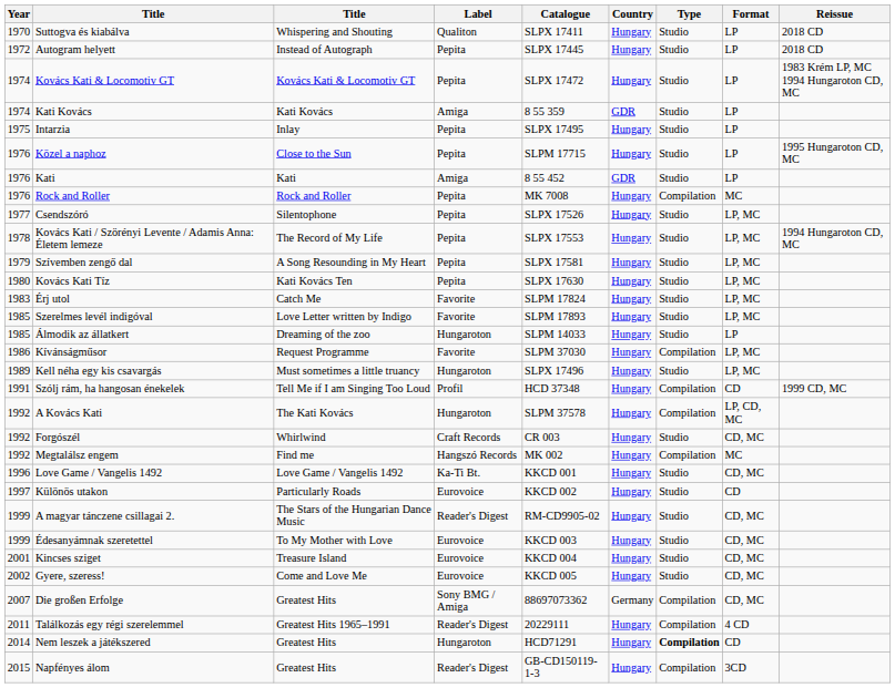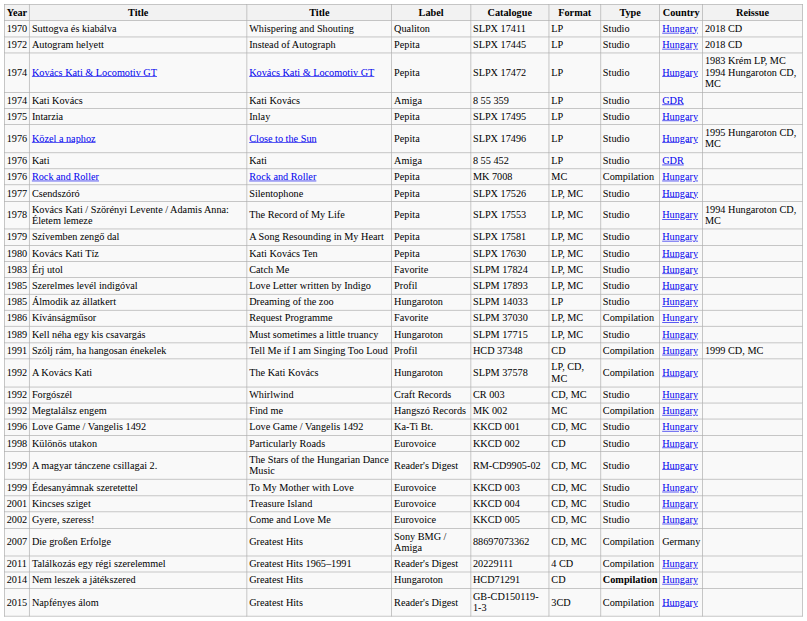columns swapped: Format <-> Country
Közel a naphoz | Catalogue: SLPM 17715 -> SLPX 17496
Szerelmes levél indigóval | Label: Favorite -> Profil
Kell néha egy kis csavargás | Catalogue: SLPX 17496 -> SLPM 17715
Különös utakon | Year: 1997 -> 1998
